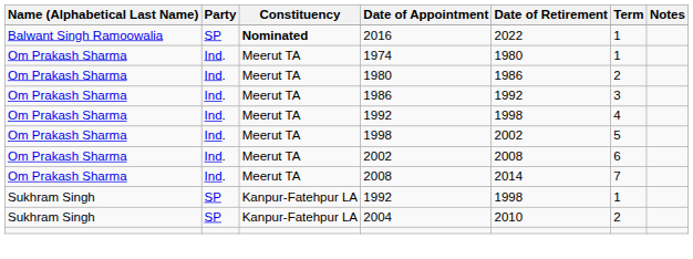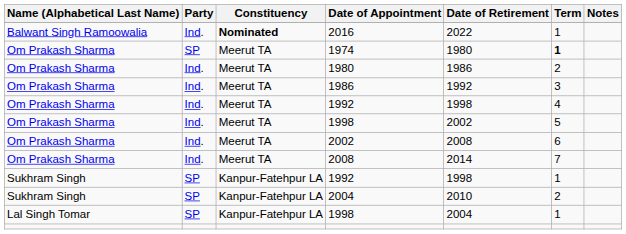2016 | Party: SP -> Ind.
1974 | Party: Ind. -> SP
1974 | Term: normal -> bold
+ row: Lal Singh Tomar | SP | Kanpur-Fatehpur LA | 1998 | 2004 | 1
